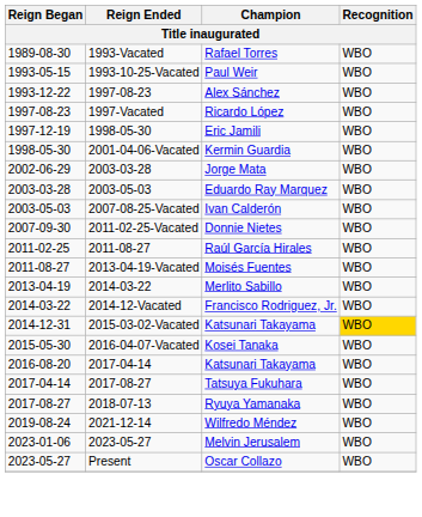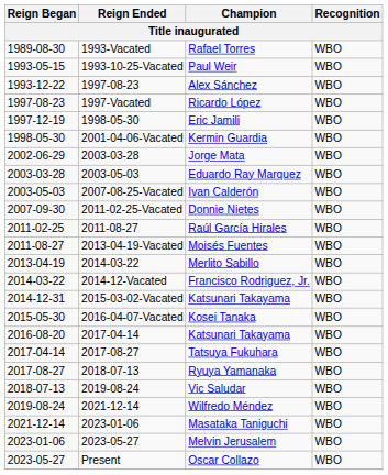2014-12-31 / Katsunari Takayama | Recognition: gold background -> no background
+ row: 2018-07-13 | 2019-08-24 | Vic Saludar | WBO
+ row: 2021-12-14 | 2023-01-06 | Masataka Taniguchi | WBO
